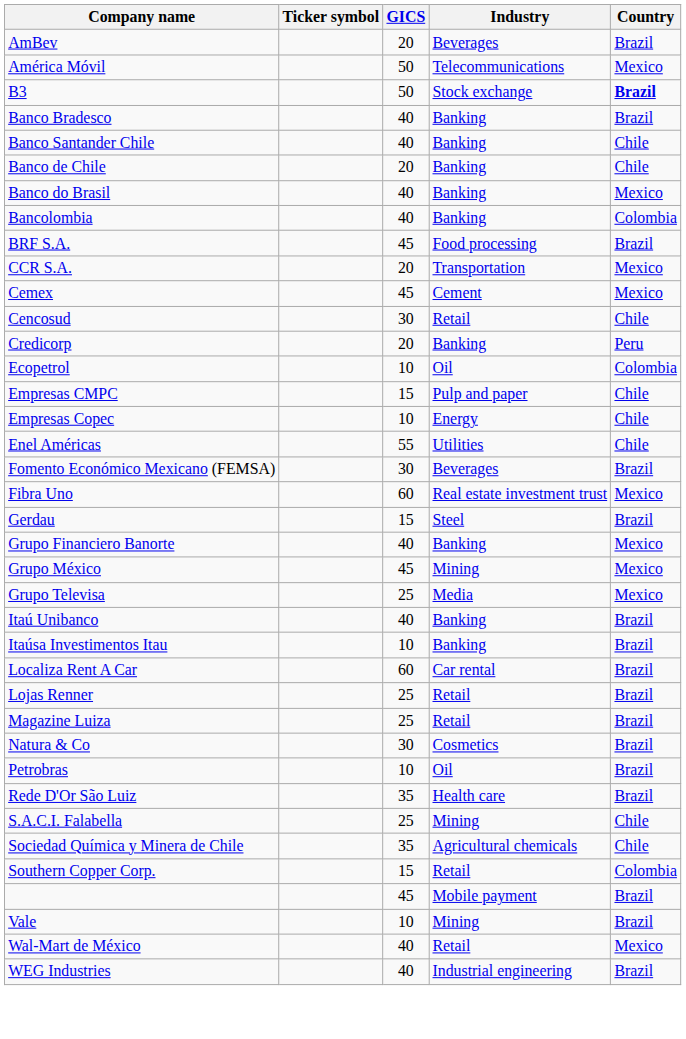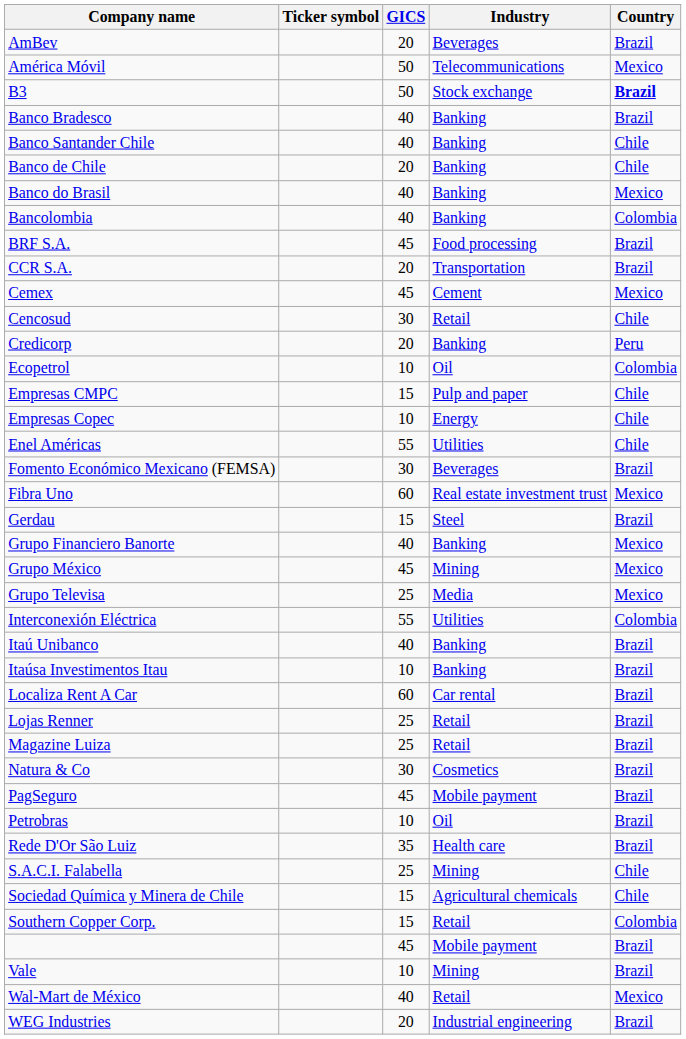CCR S.A. | Country: Mexico -> Brazil
+ row: Interconexión Eléctrica | 55 | Utilities | Colombia
+ row: PagSeguro | 45 | Mobile payment | Brazil
Sociedad Química y Minera de Chile | GICS: 35 -> 15
WEG Industries | GICS: 40 -> 20
